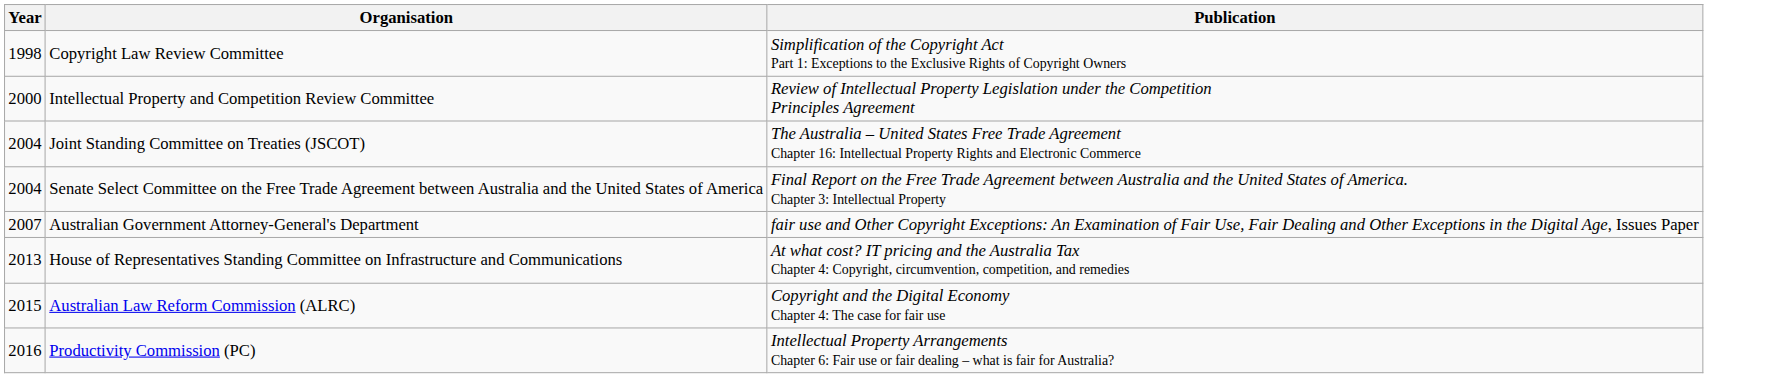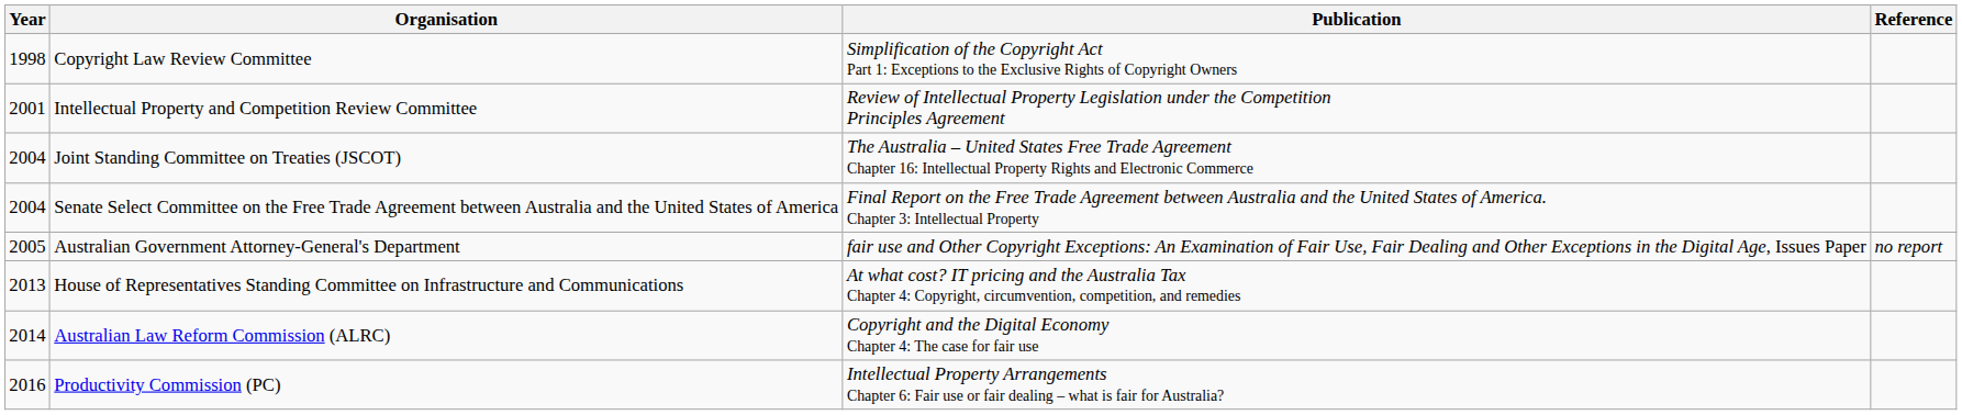+ column: Reference | no report
Intellectual Property and Competition Review Committee | Year: 2000 -> 2001
Australian Government Attorney-General's Department | Year: 2007 -> 2005
Australian Law Reform Commission (ALRC) | Year: 2015 -> 2014
